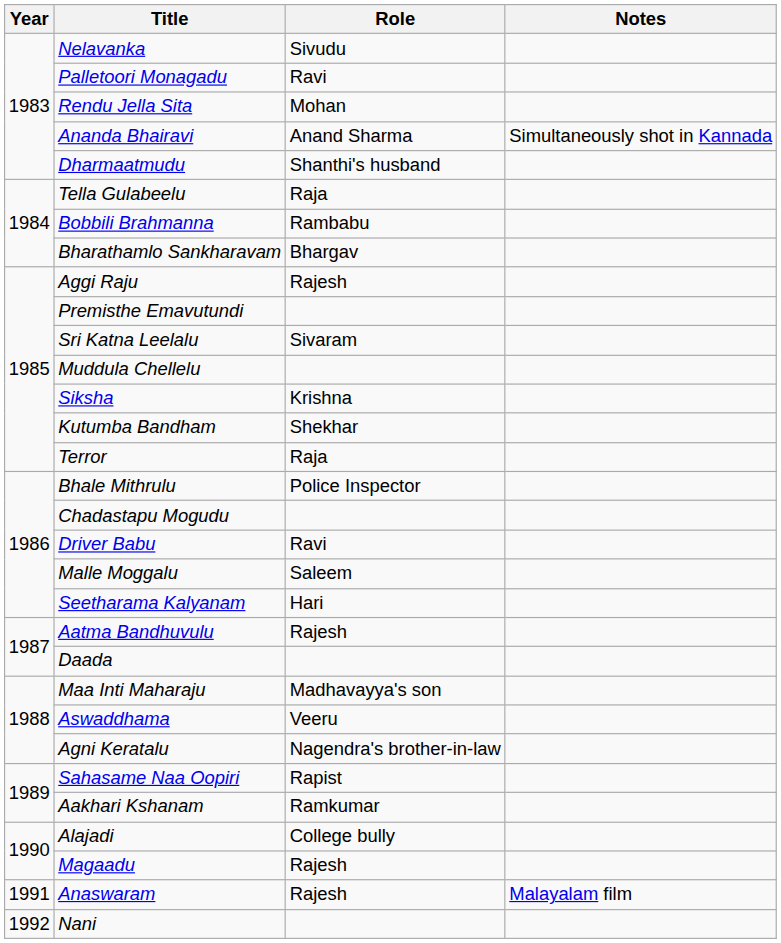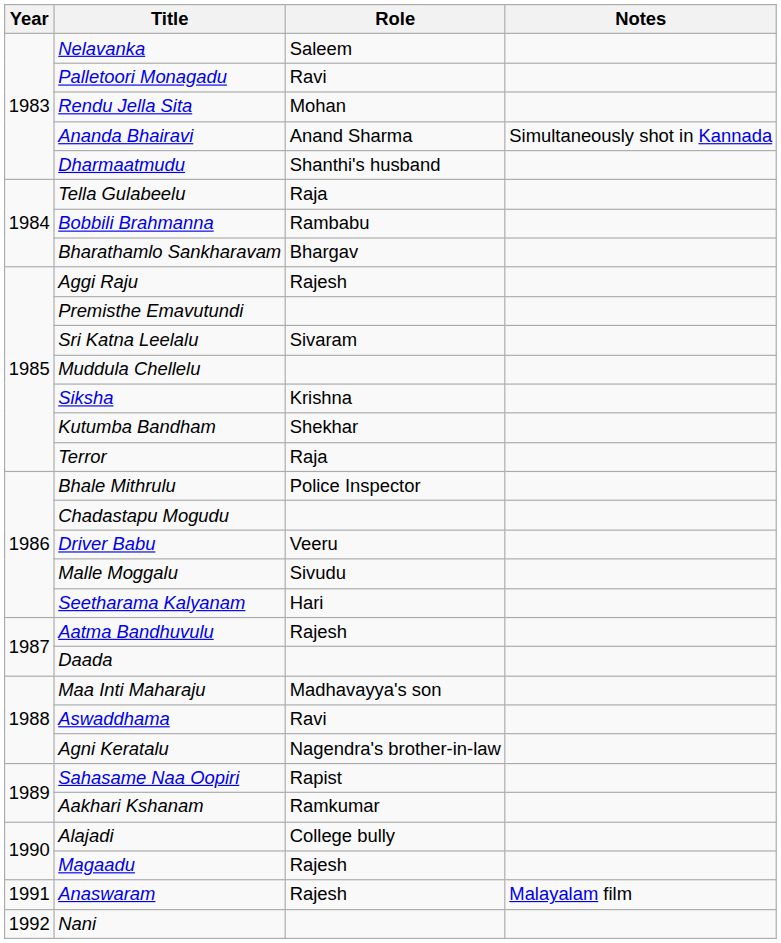Nelavanka | Role: Sivudu -> Saleem
Driver Babu | Role: Ravi -> Veeru
Malle Moggalu | Role: Saleem -> Sivudu
Aswaddhama | Role: Veeru -> Ravi
